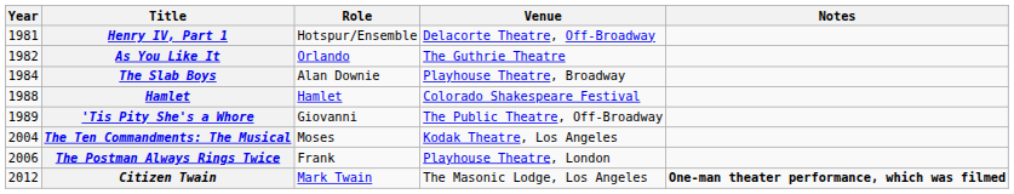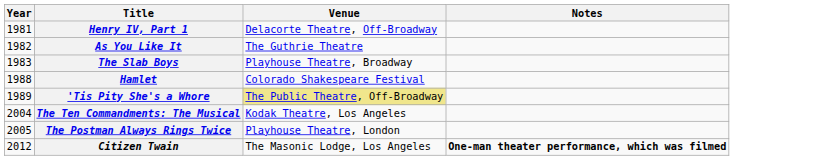- column: Role | Hotspur/Ensemble | Orlando | Alan Downie | Hamlet | Giovanni | Moses | Frank | Mark Twain
The Slab Boys | Year: 1984 -> 1983
'Tis Pity She's a Whore | Venue: no background -> khaki background
The Postman Always Rings Twice | Year: 2006 -> 2005
